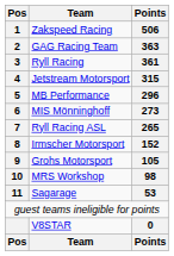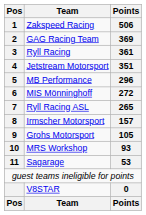GAG Racing Team | Points: 363 -> 369
Jetstream Motorsport | Points: 315 -> 351
MIS Mönninghoff | Points: 273 -> 272
Irmscher Motorsport | Points: 152 -> 157
MRS Workshop | Points: 98 -> 93
